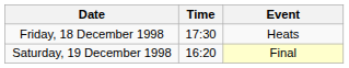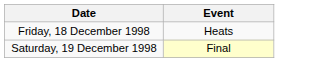- column: Time | 17:30 | 16:20
